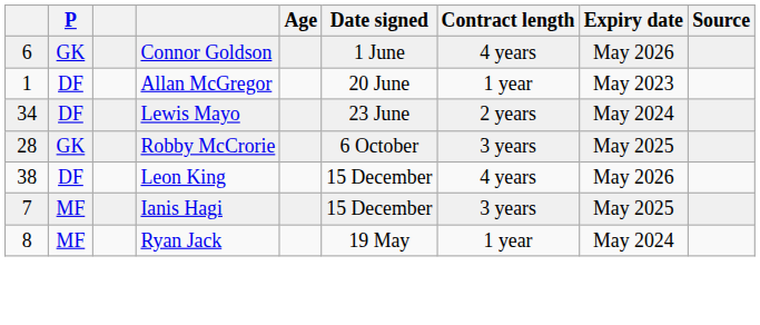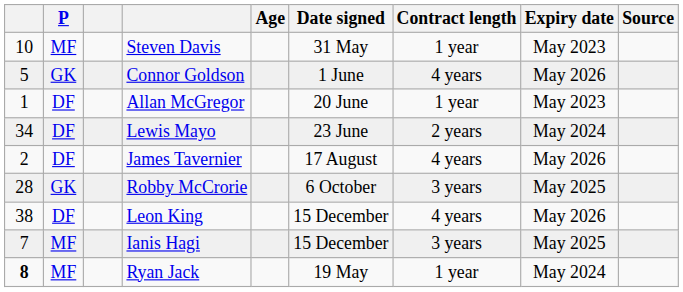+ row: 10 | MF | Steven Davis | 31 May | 1 year | May 2023
Connor Goldson | column 1: 6 -> 5
+ row: 2 | DF | James Tavernier | 17 August | 4 years | May 2026
Ryan Jack | column 1: normal -> bold
